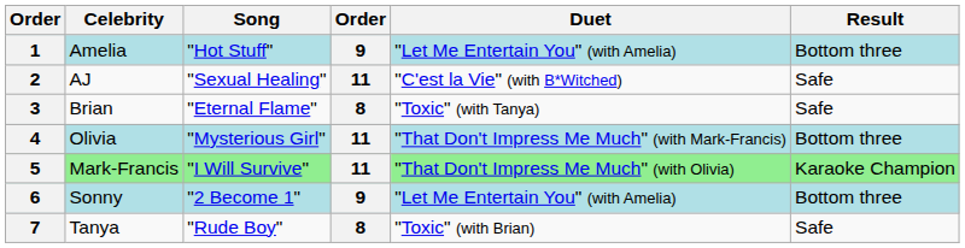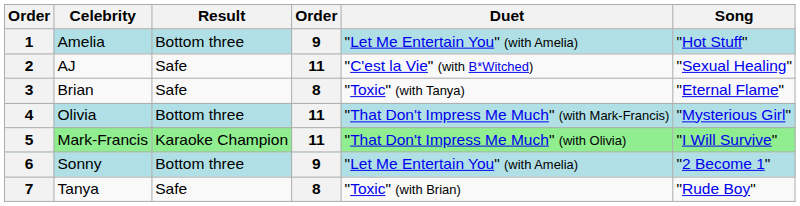columns swapped: Song <-> Result
